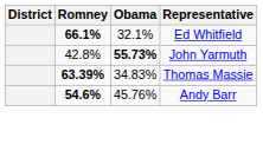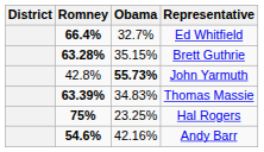Ed Whitfield | Romney: 66.1% -> 66.4%
Ed Whitfield | Obama: 32.1% -> 32.7%
+ row: 63.28% | 35.15% | Brett Guthrie
+ row: 75% | 23.25% | Hal Rogers
Andy Barr | Obama: 45.76% -> 42.16%
